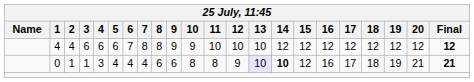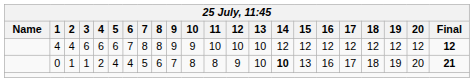0 | 4: 3 -> 2
0 | 7: 4 -> 5
0 | 9: 6 -> 7
0 | 13: lavender background -> no background
0 | 15: 12 -> 13
0 | 20: 21 -> 20
